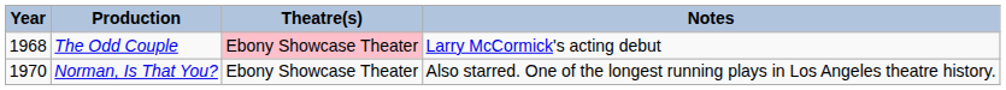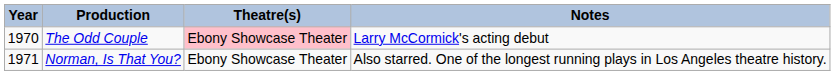The Odd Couple | Year: 1968 -> 1970
Norman, Is That You? | Year: 1970 -> 1971
